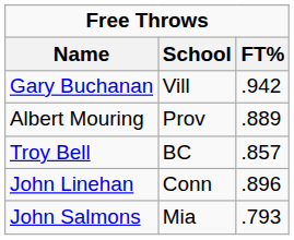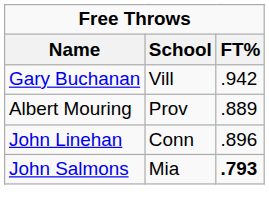- row: Troy Bell | BC | .857
John Salmons | FT%: normal -> bold
